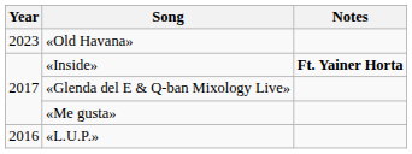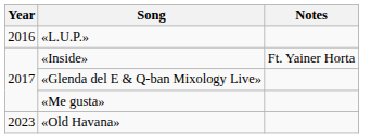rows swapped: «L.U.P.» <-> «Old Havana»
«Inside» | Notes: bold -> normal
